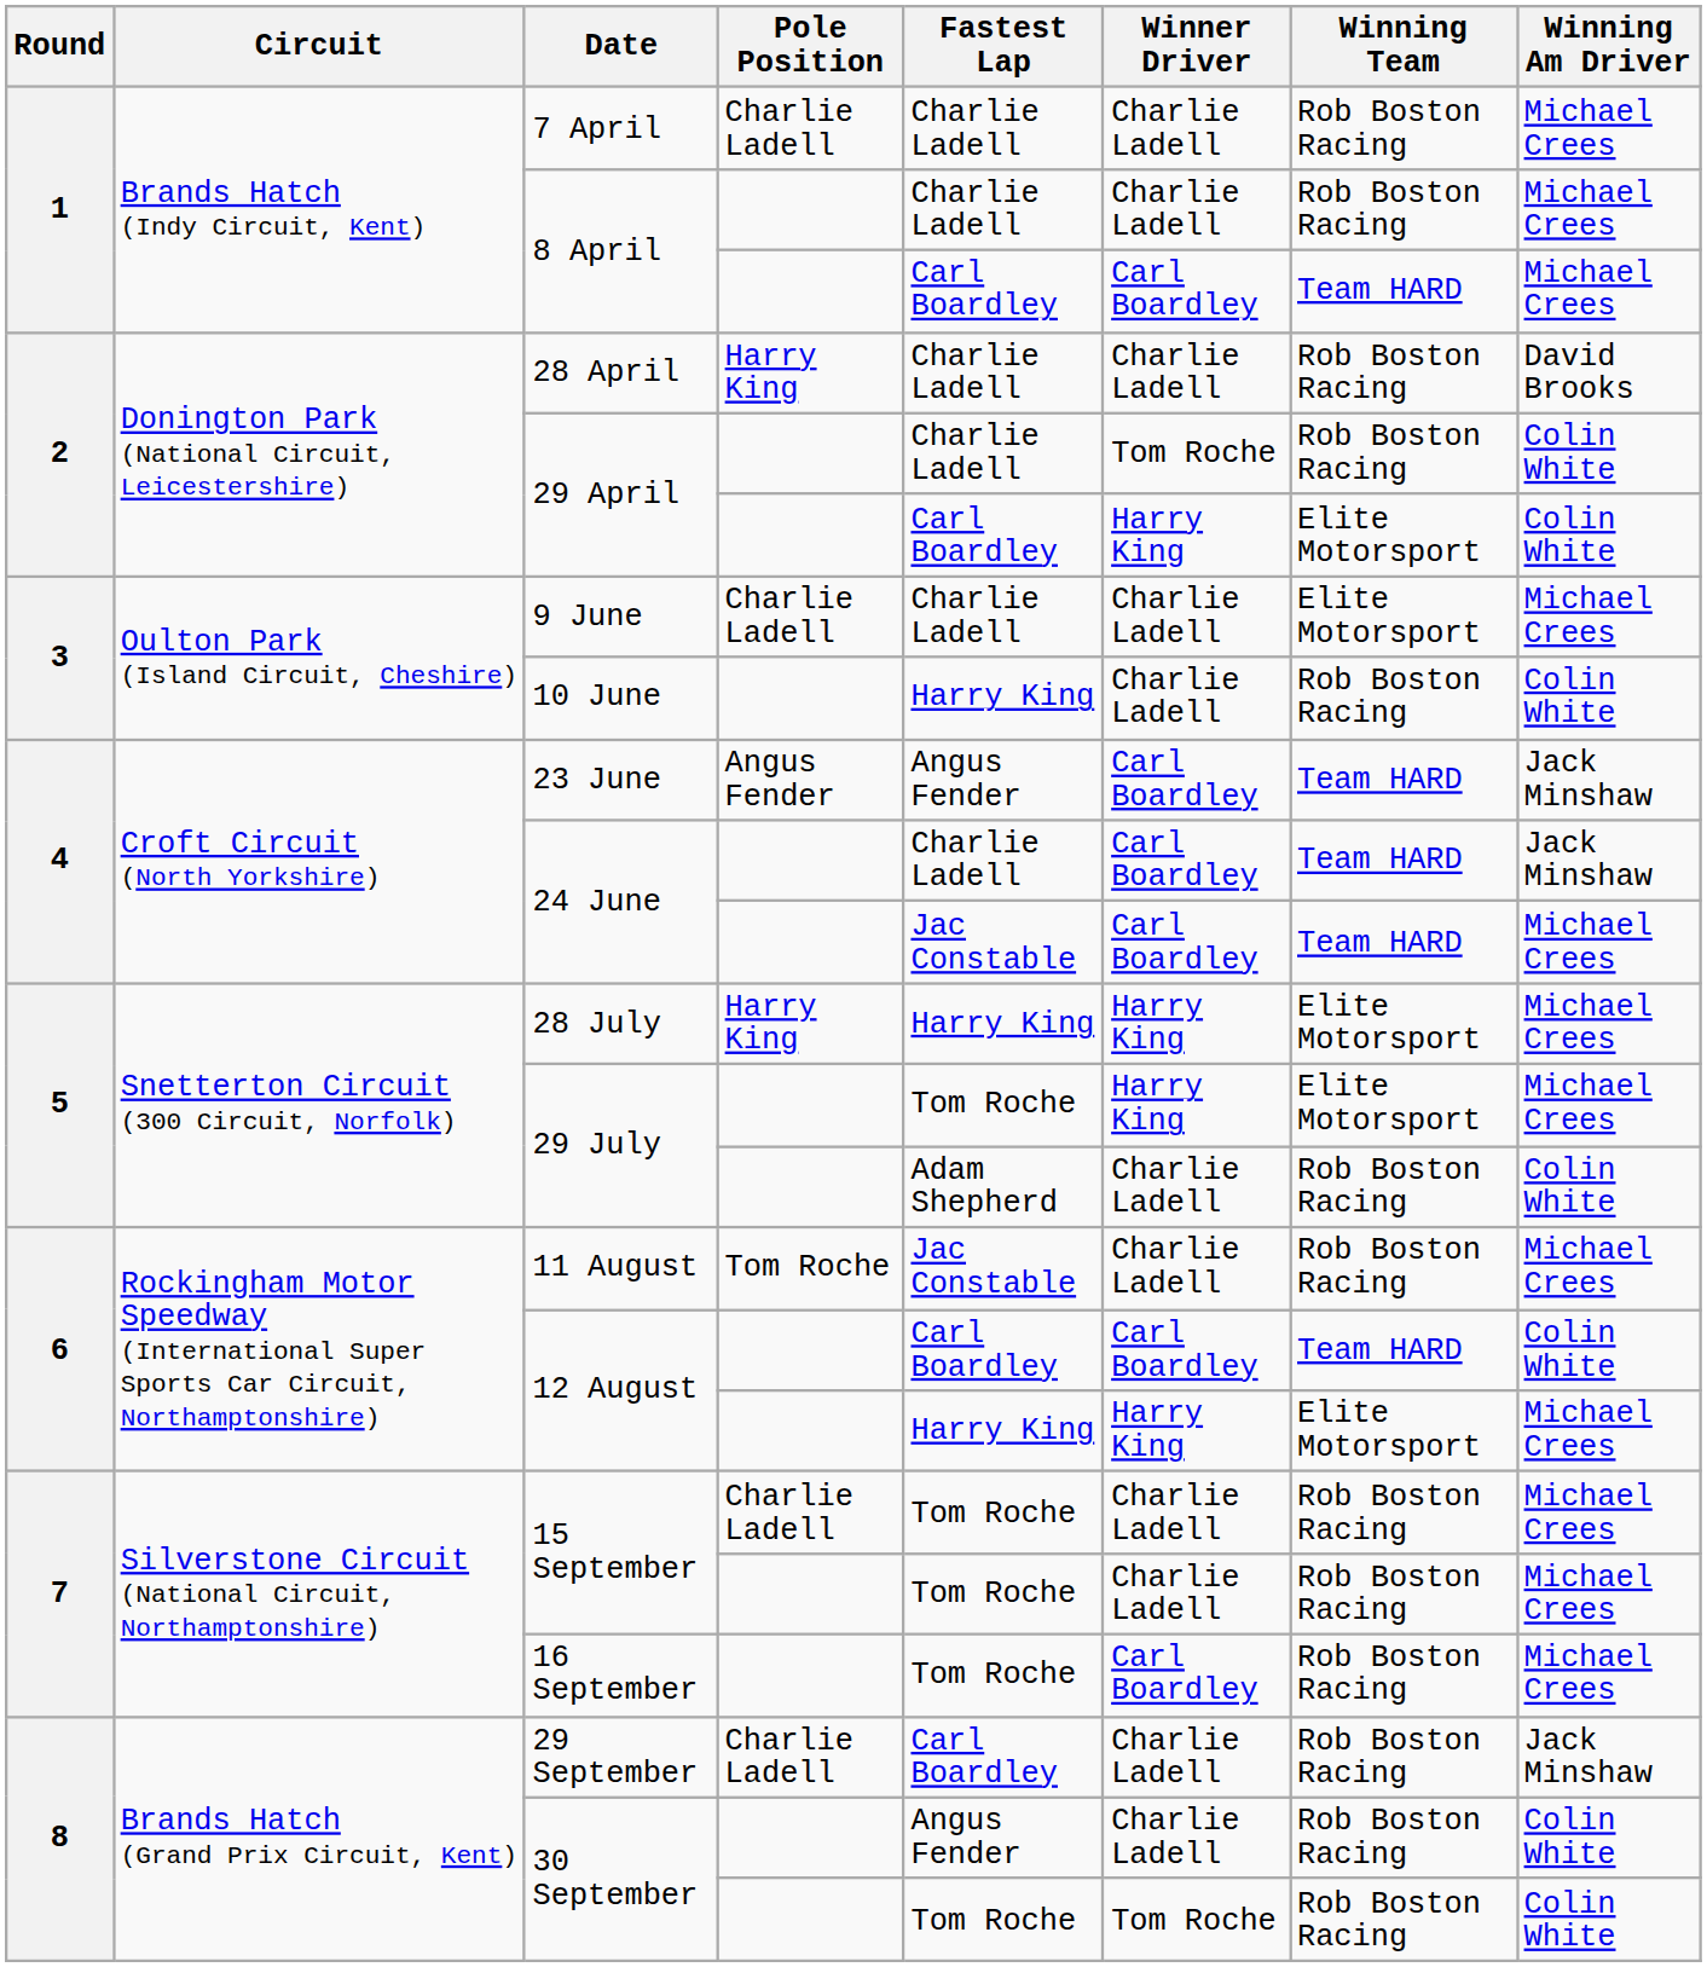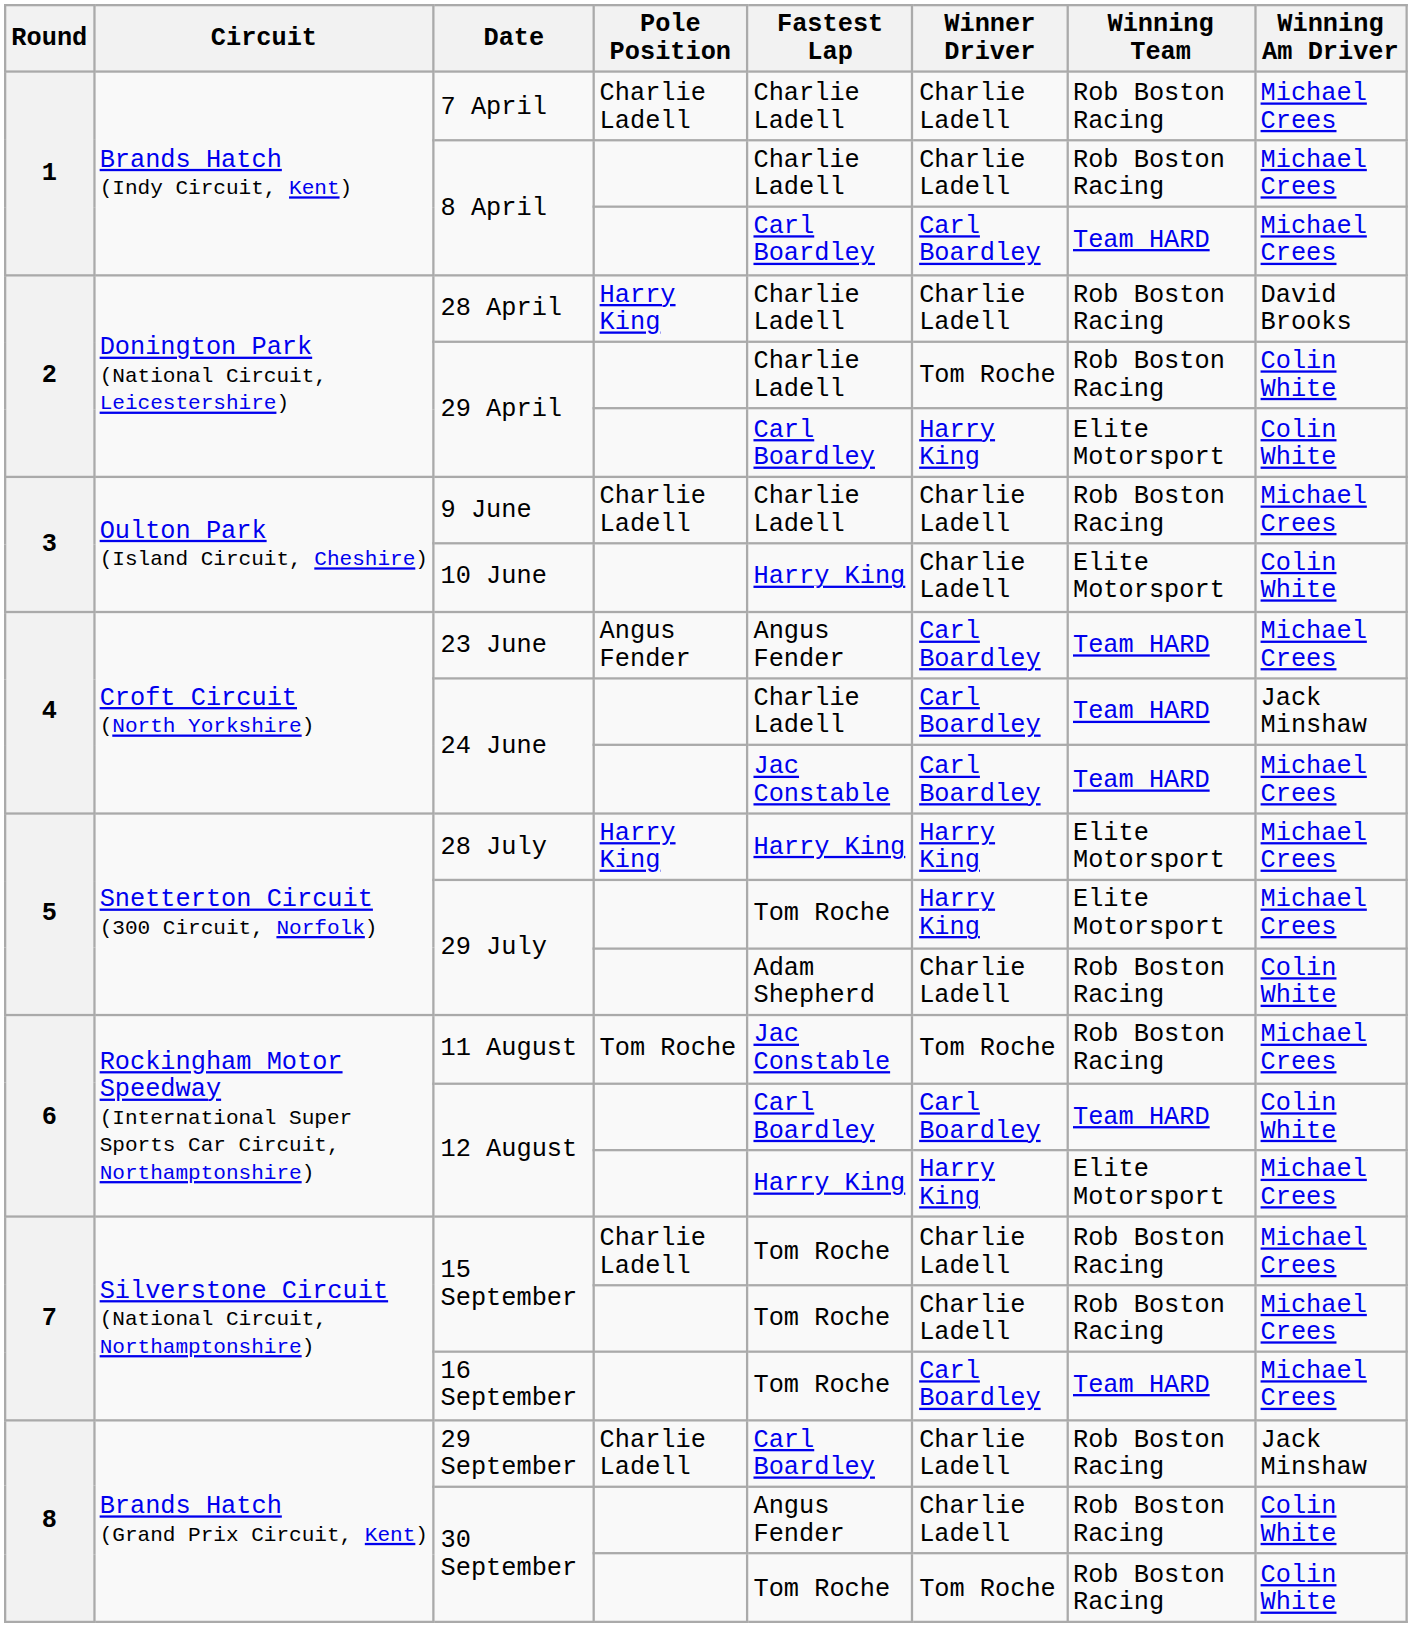9 June | Winning Team: Elite Motorsport -> Rob Boston Racing
10 June | Winning Team: Rob Boston Racing -> Elite Motorsport
23 June | Winning Am Driver: Jack Minshaw -> Michael Crees
11 August | Winner Driver: Charlie Ladell -> Tom Roche
16 September | Winning Team: Rob Boston Racing -> Team HARD
